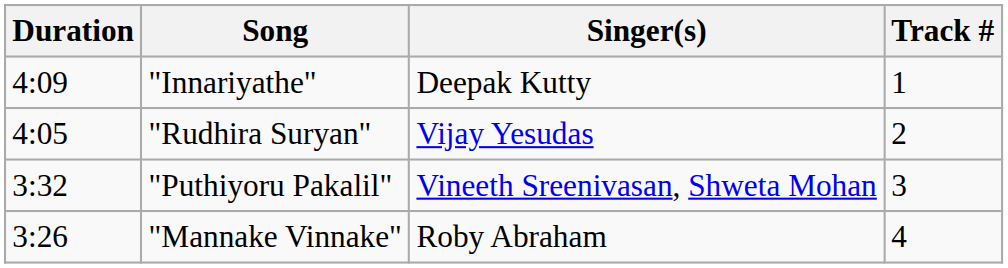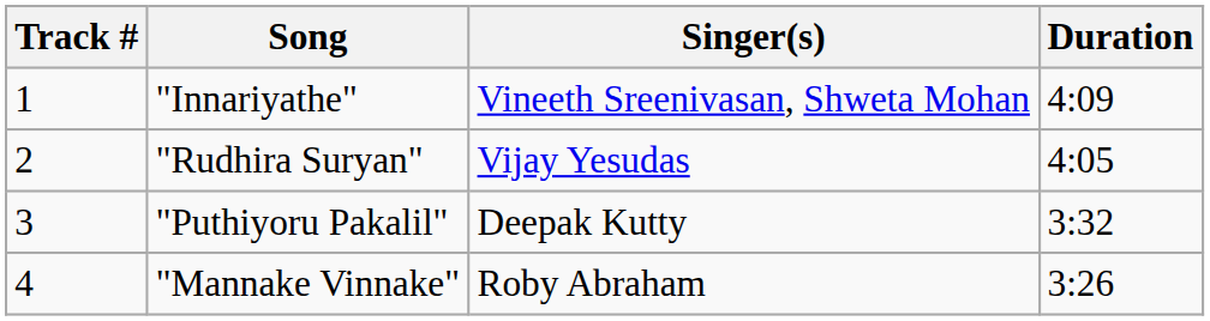columns swapped: Track # <-> Duration
"Innariyathe" | Singer(s): Deepak Kutty -> Vineeth Sreenivasan, Shweta Mohan
"Puthiyoru Pakalil" | Singer(s): Vineeth Sreenivasan, Shweta Mohan -> Deepak Kutty
